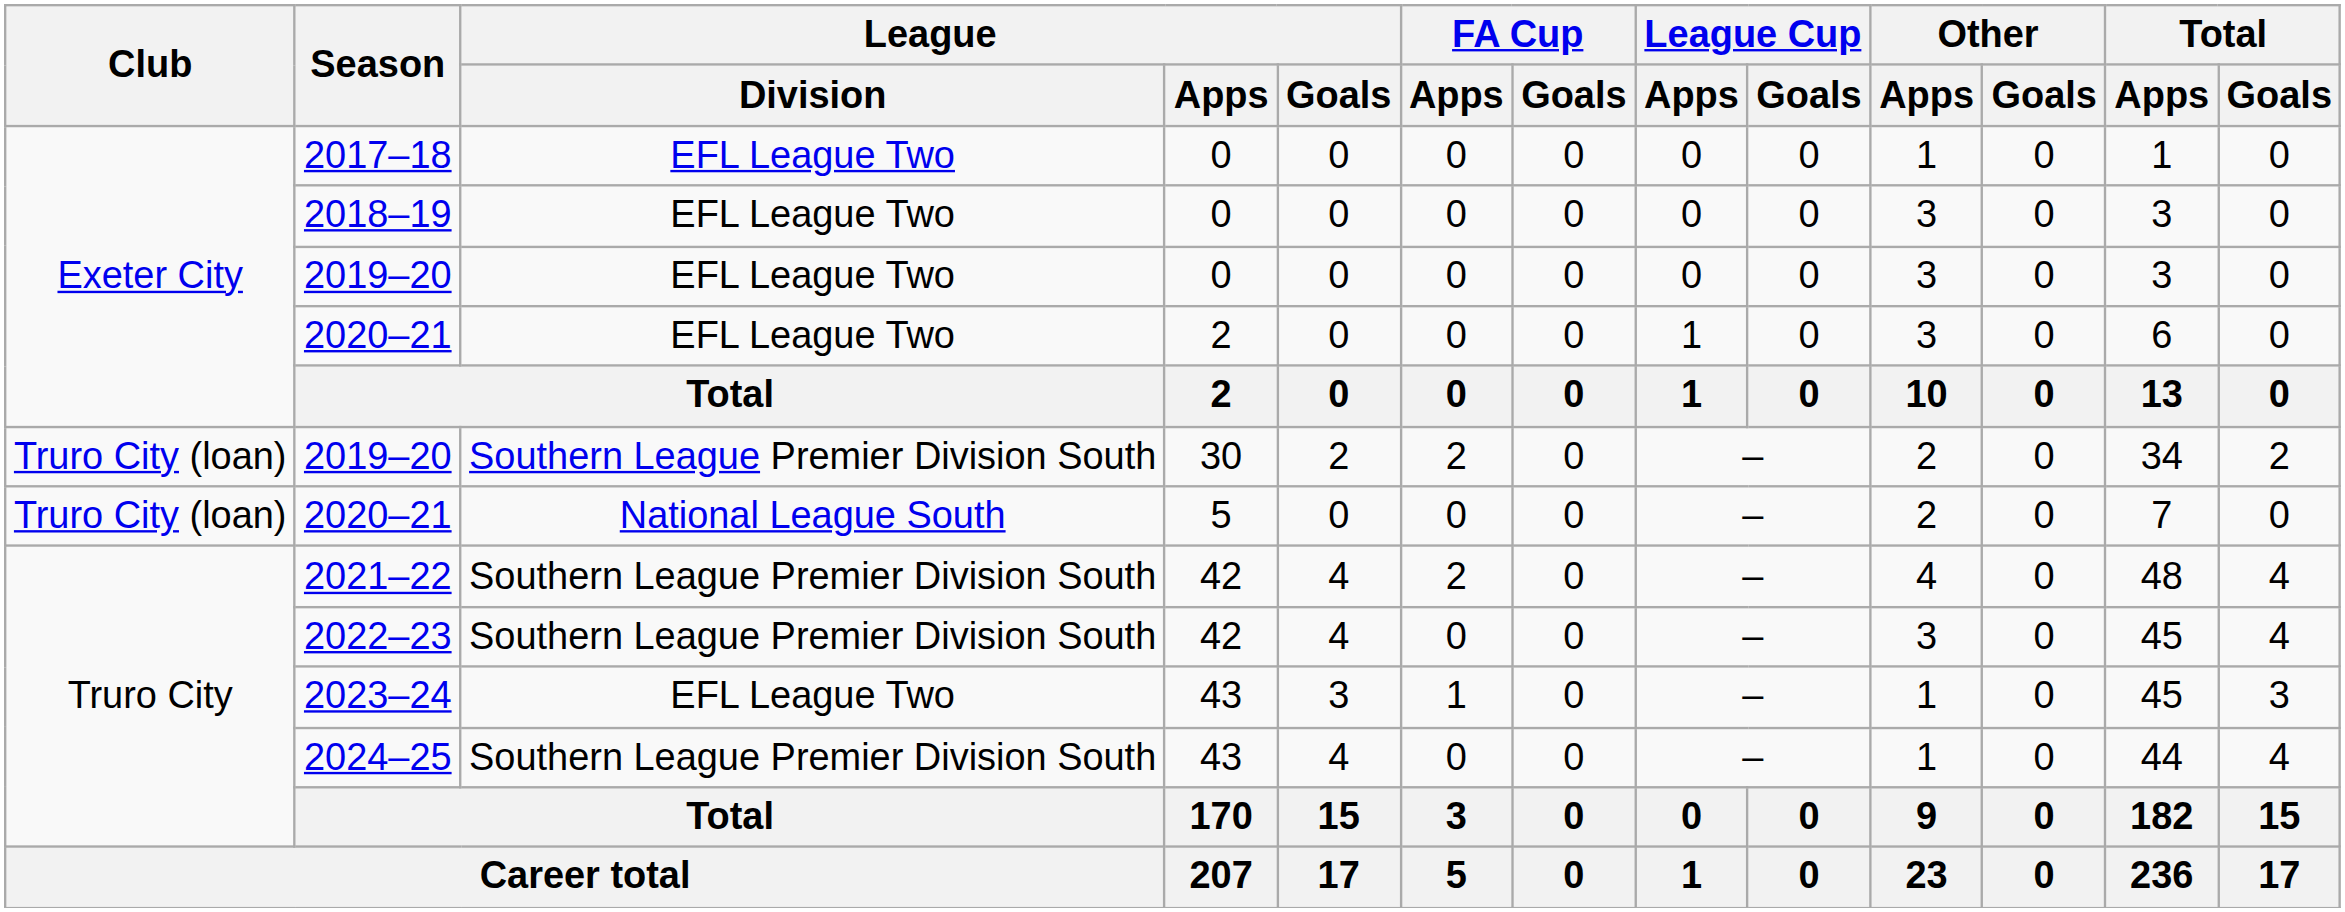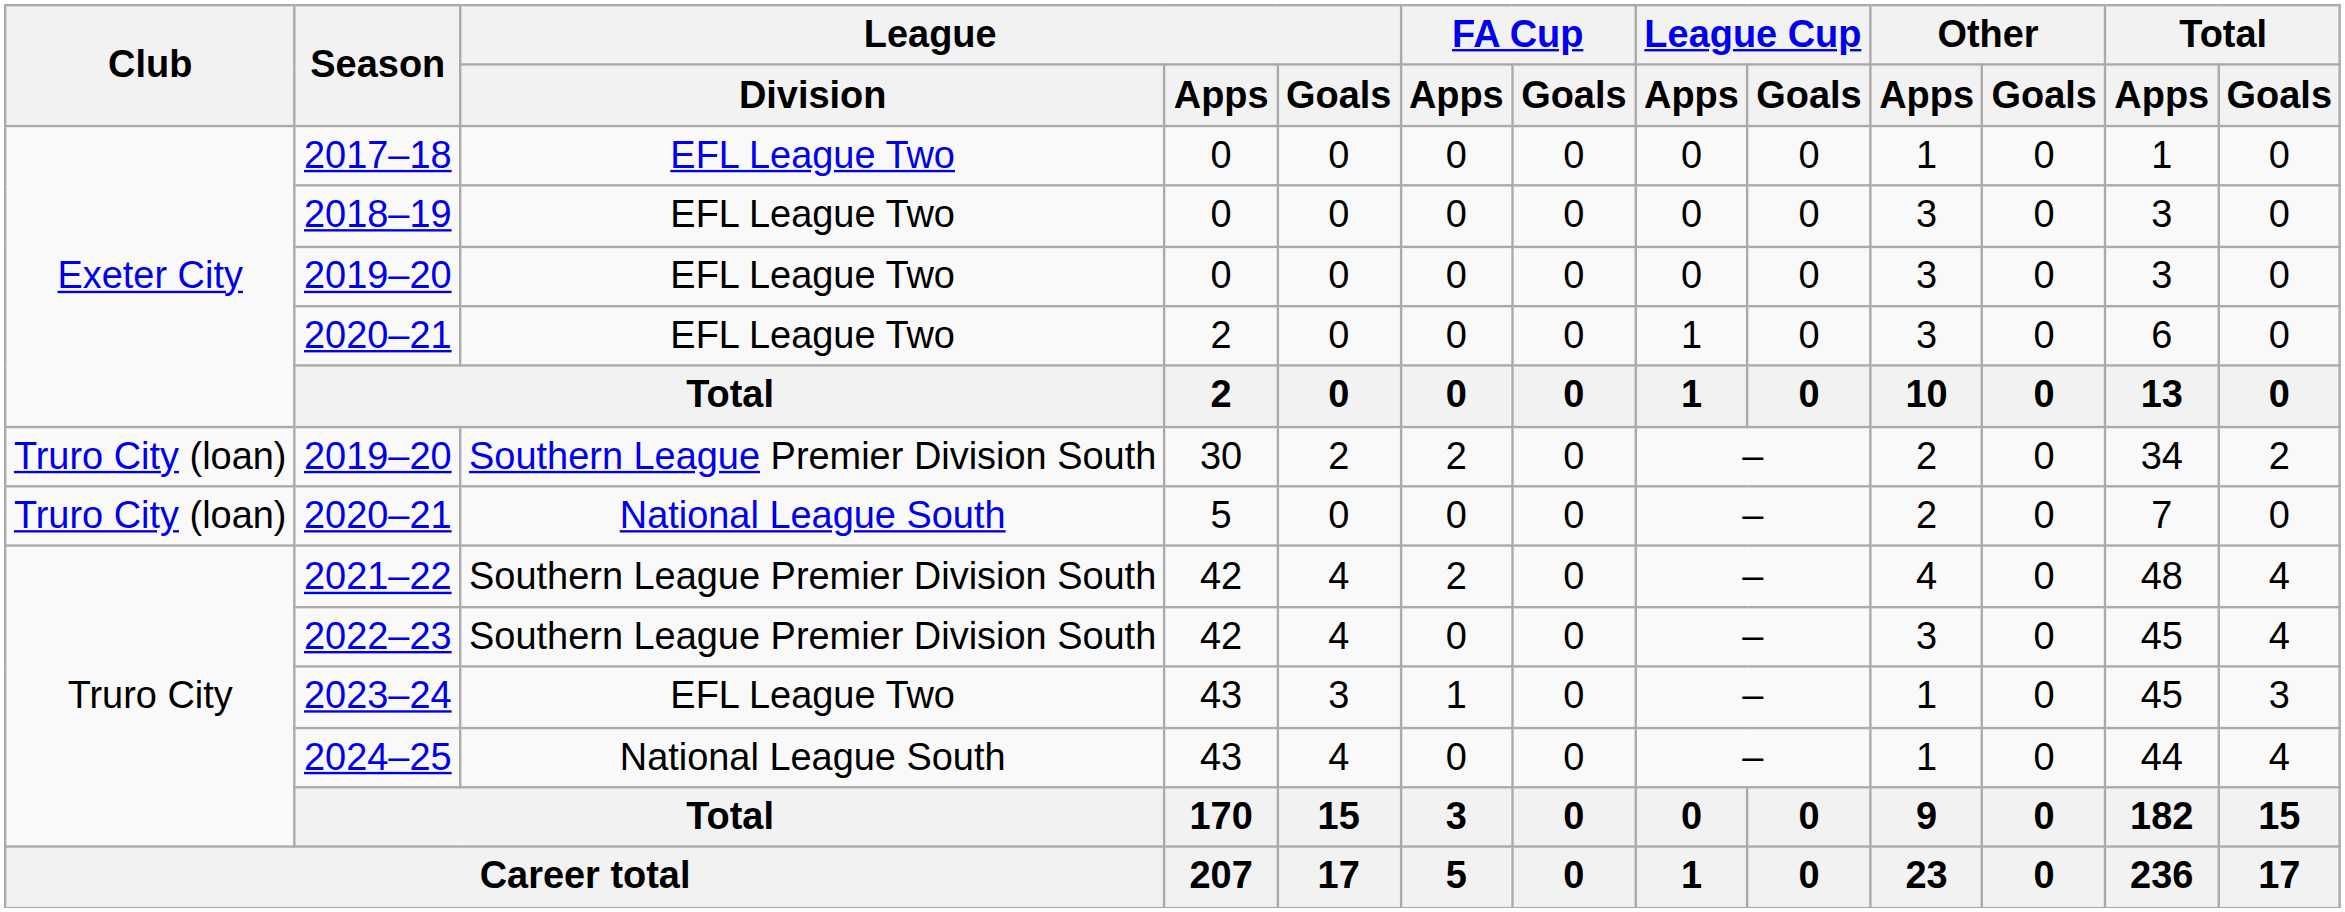2024–25 | League / Division: Southern League Premier Division South -> National League South
